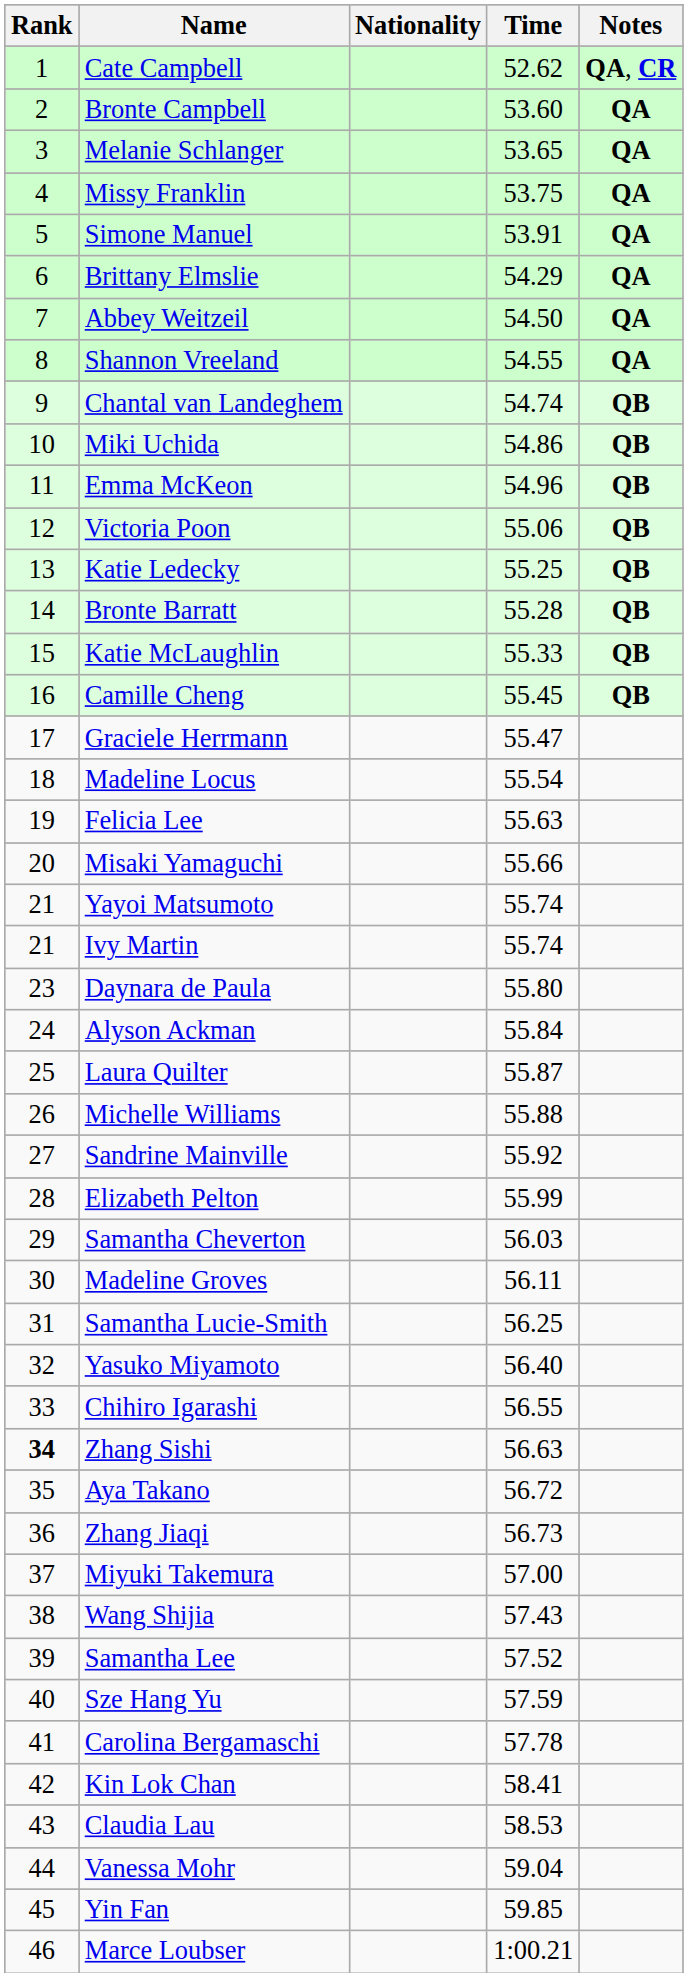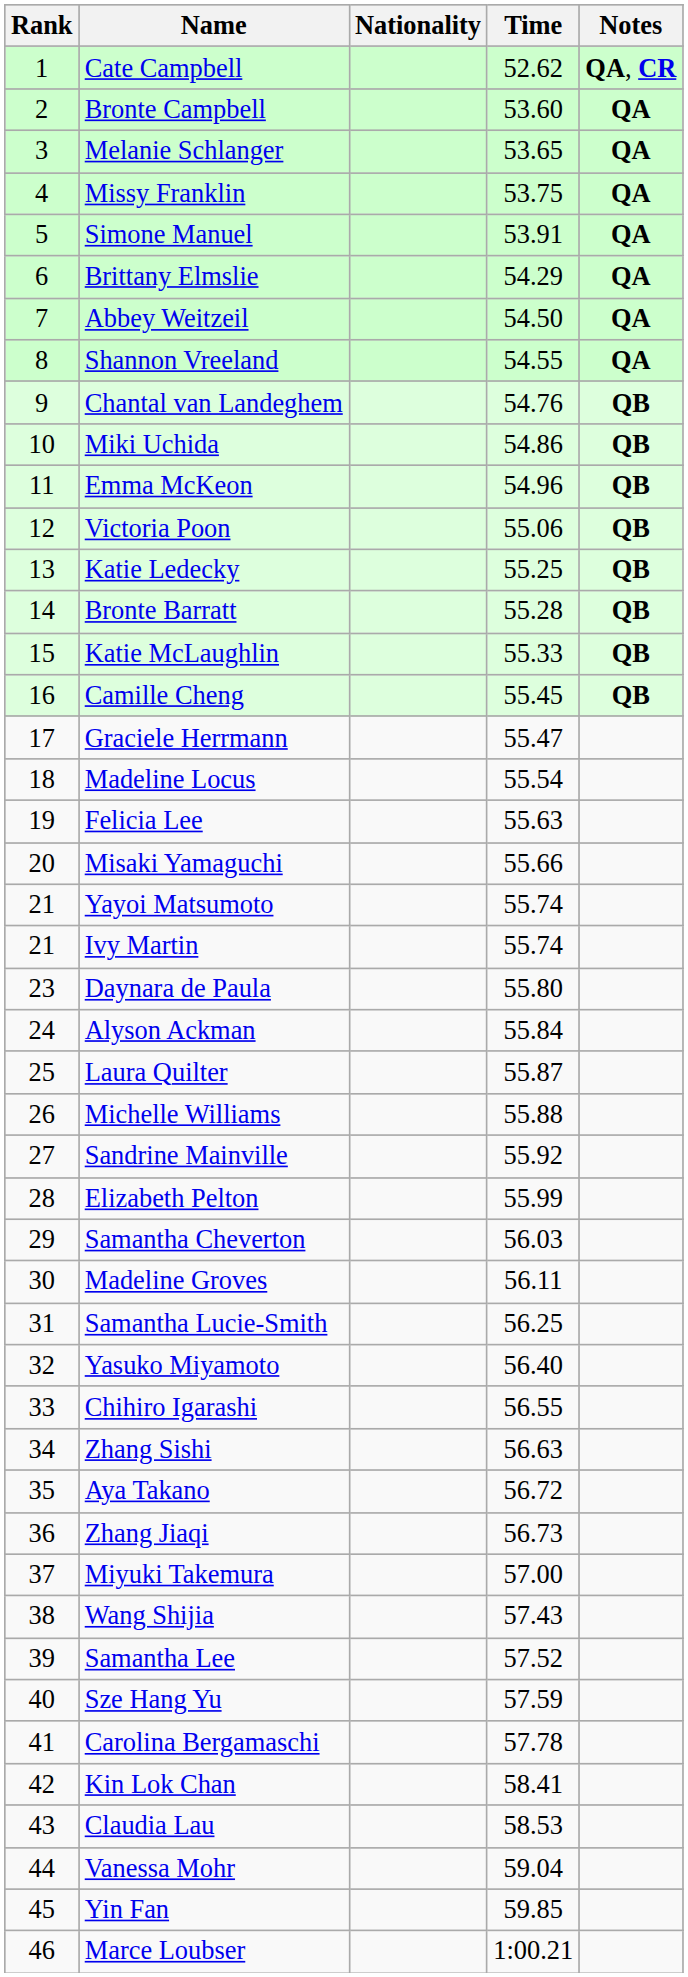Chantal van Landeghem | Time: 54.74 -> 54.76
Zhang Sishi | Rank: bold -> normal
